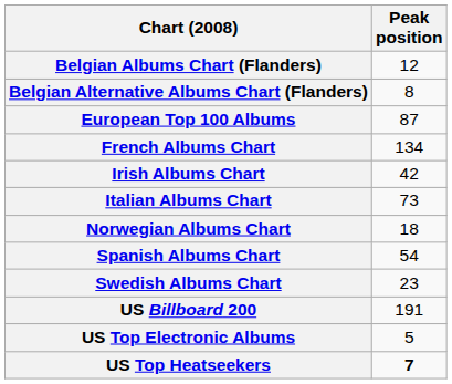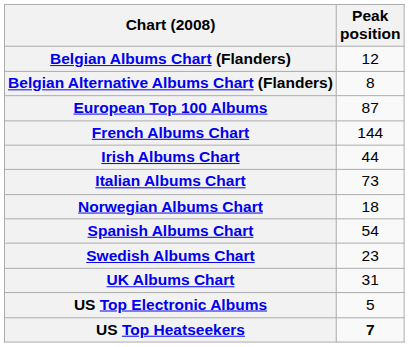French Albums Chart | Peak position: 134 -> 144
Irish Albums Chart | Peak position: 42 -> 44
+ row: UK Albums Chart | 31
- row: US Billboard 200 | 191
